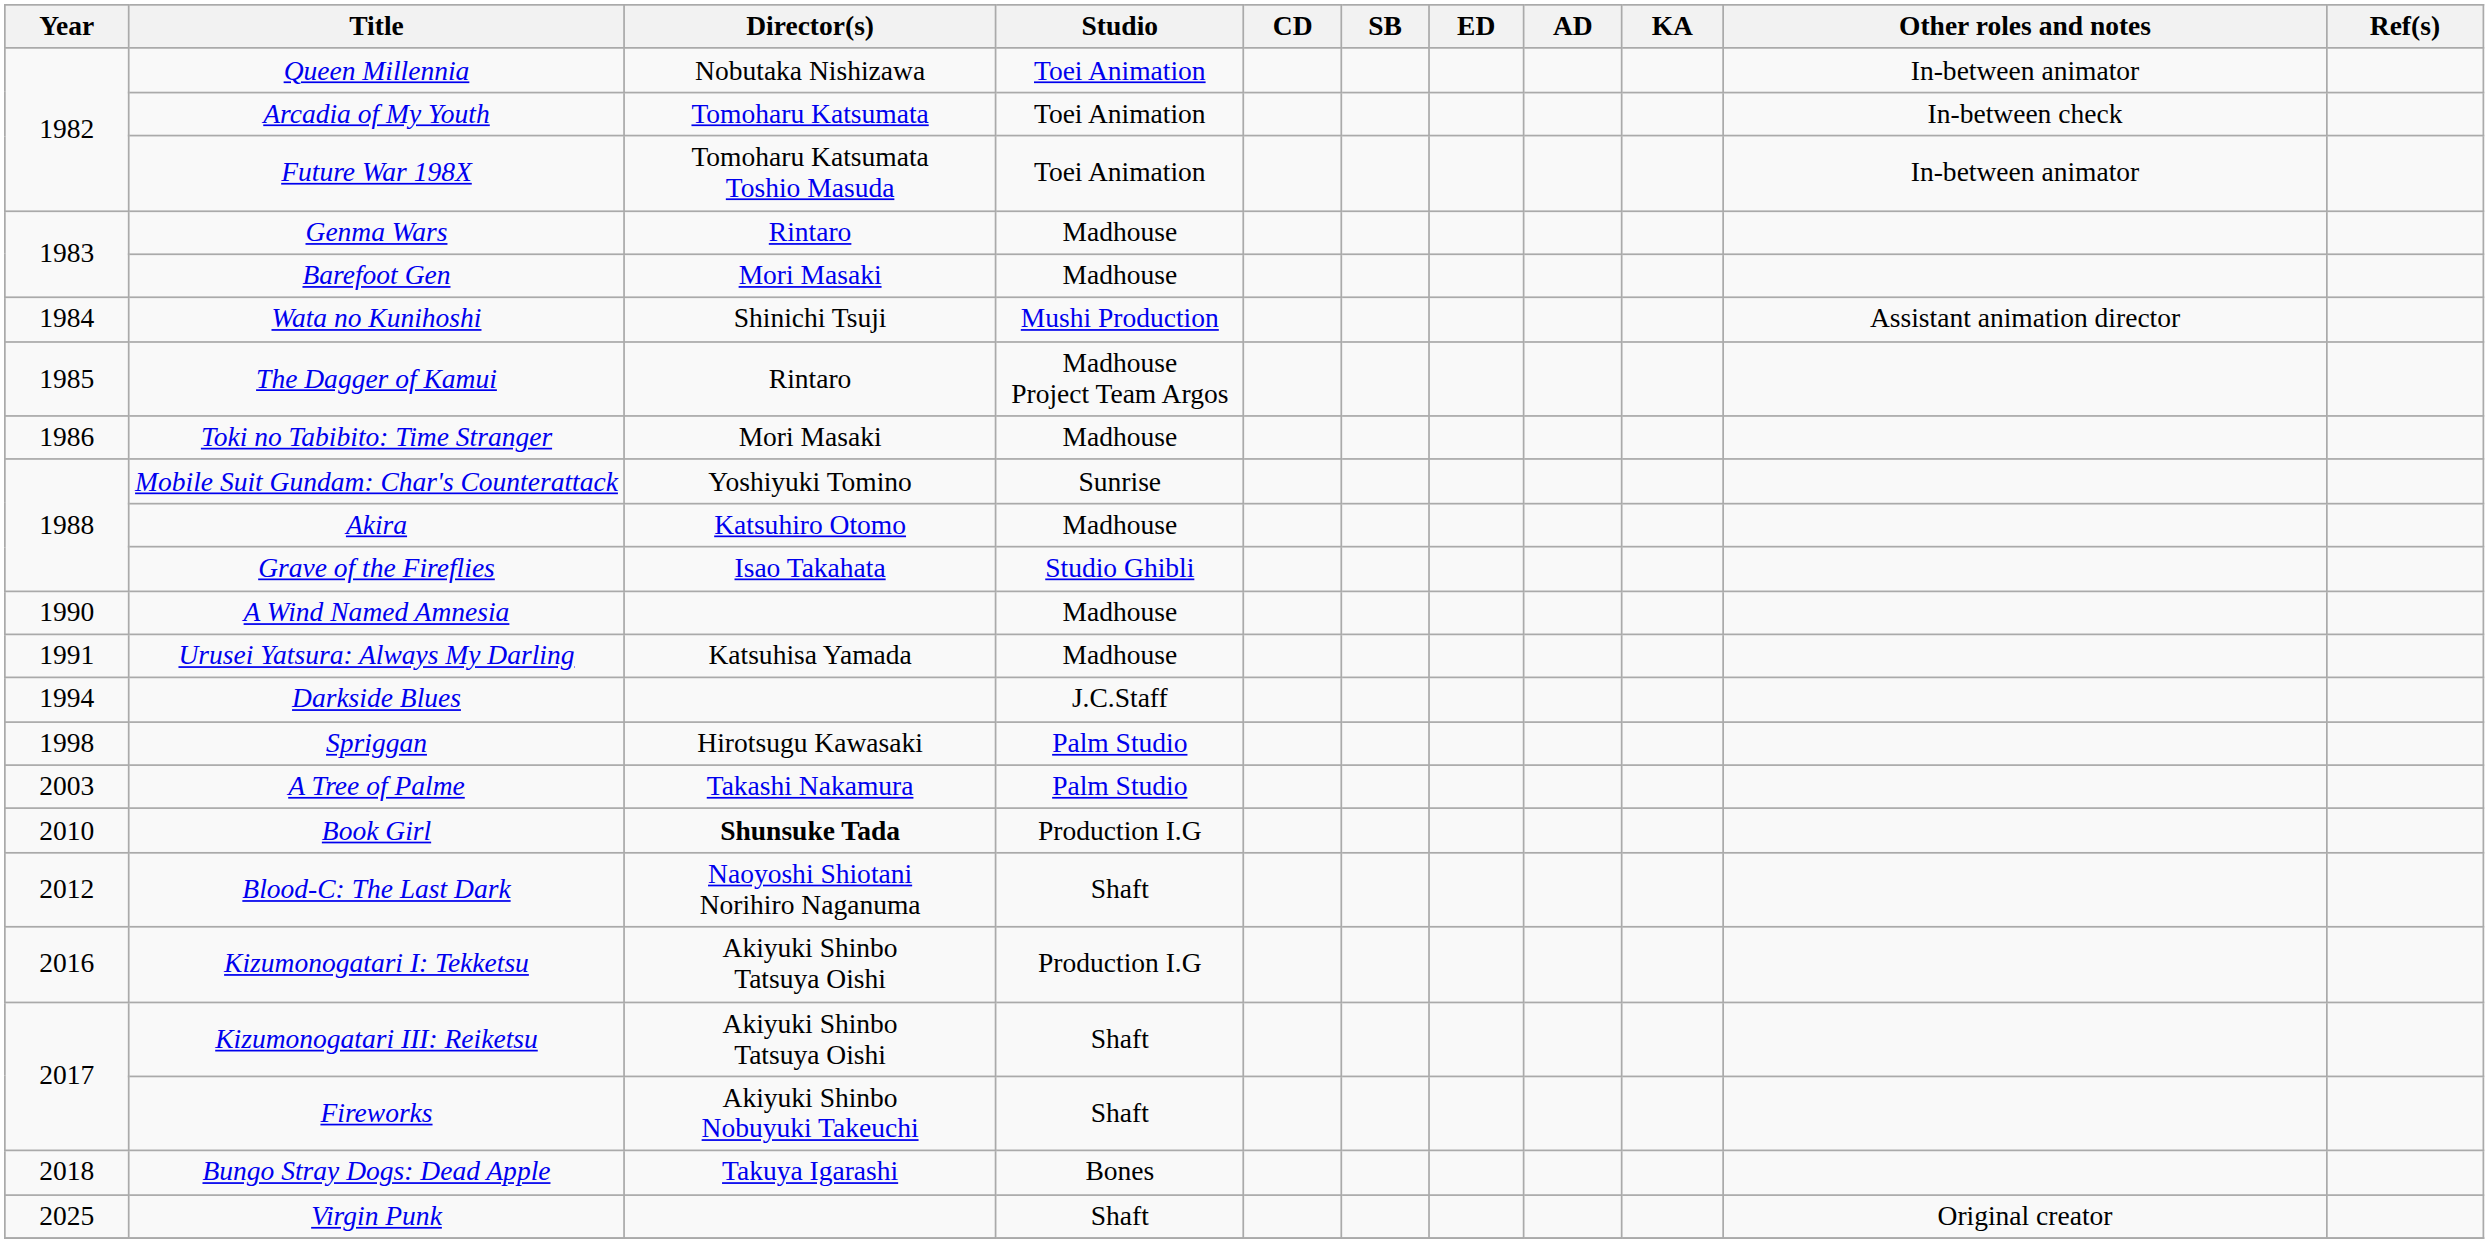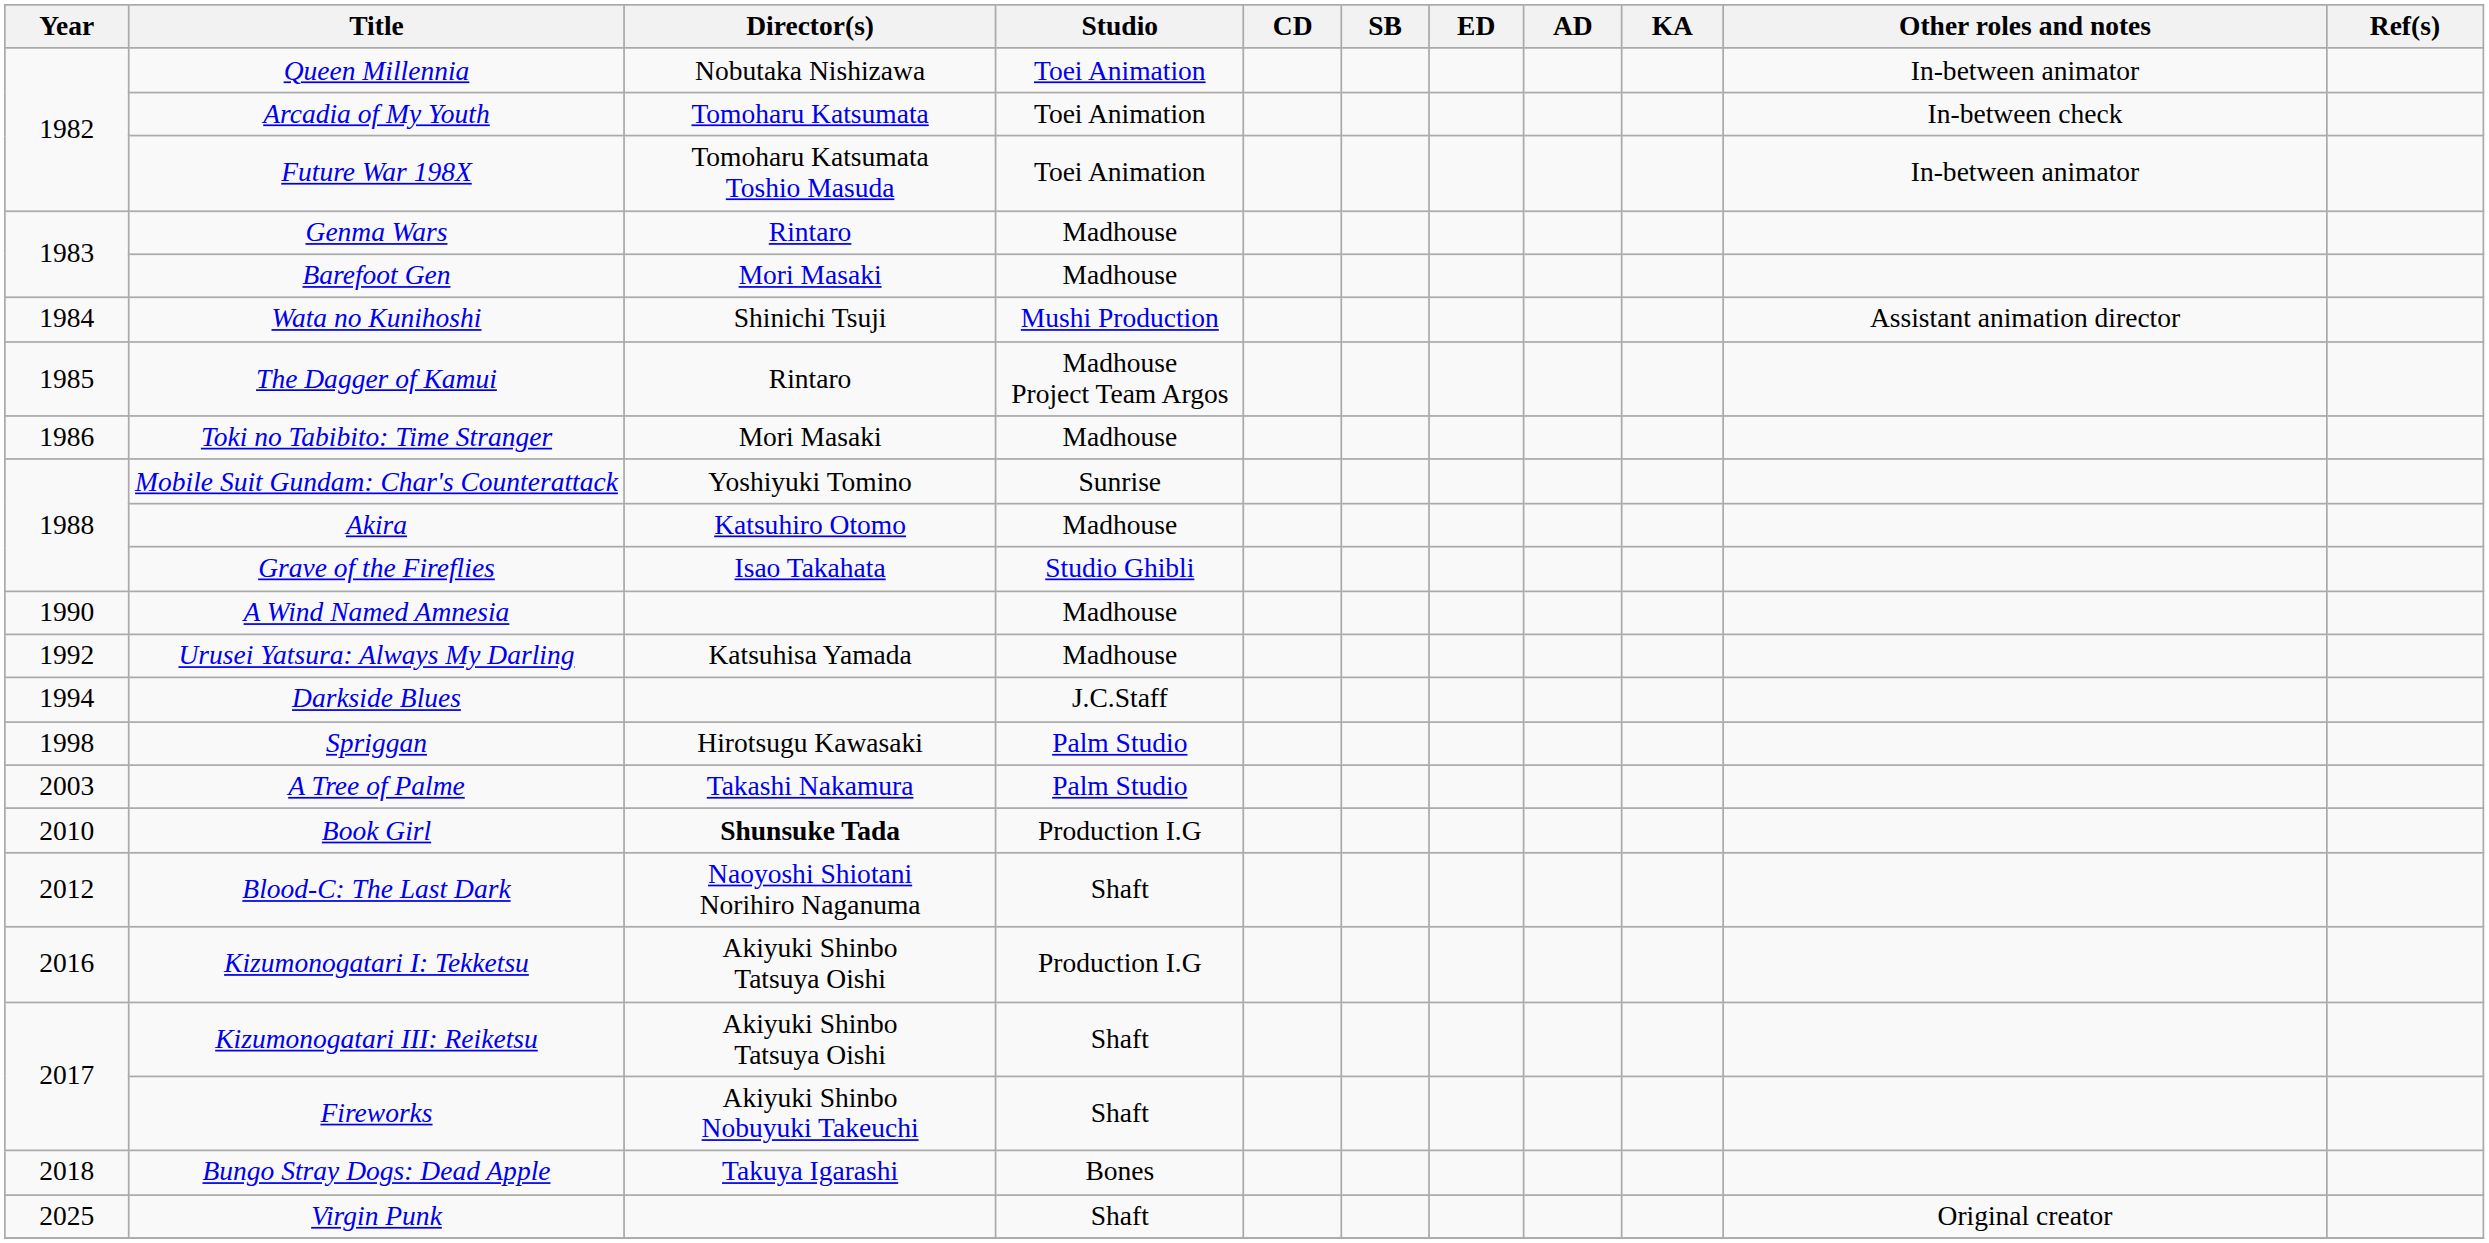Urusei Yatsura: Always My Darling | Year: 1991 -> 1992
